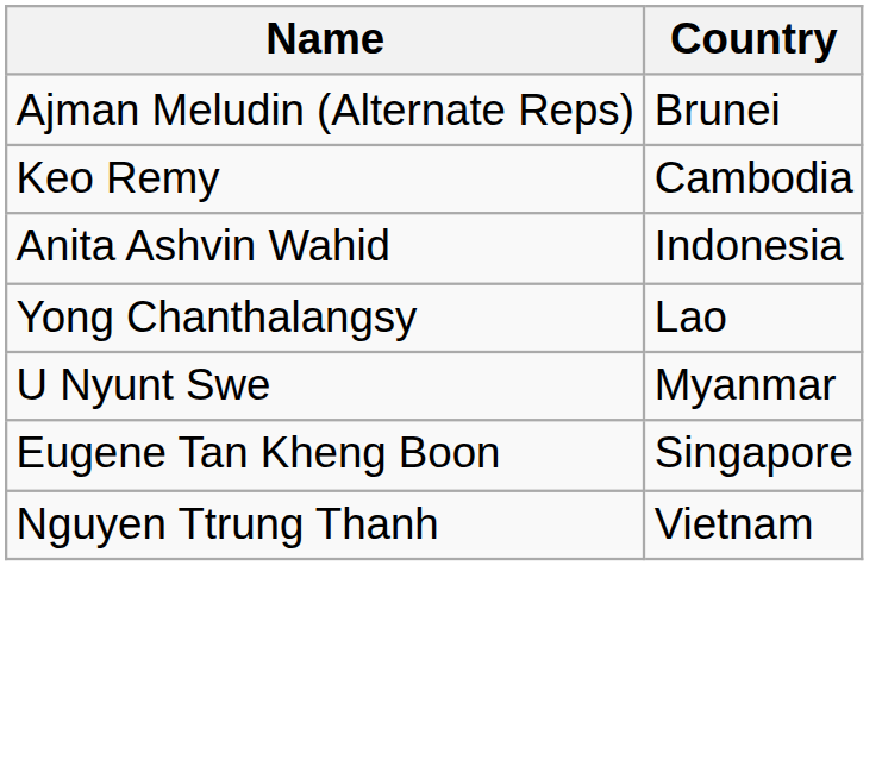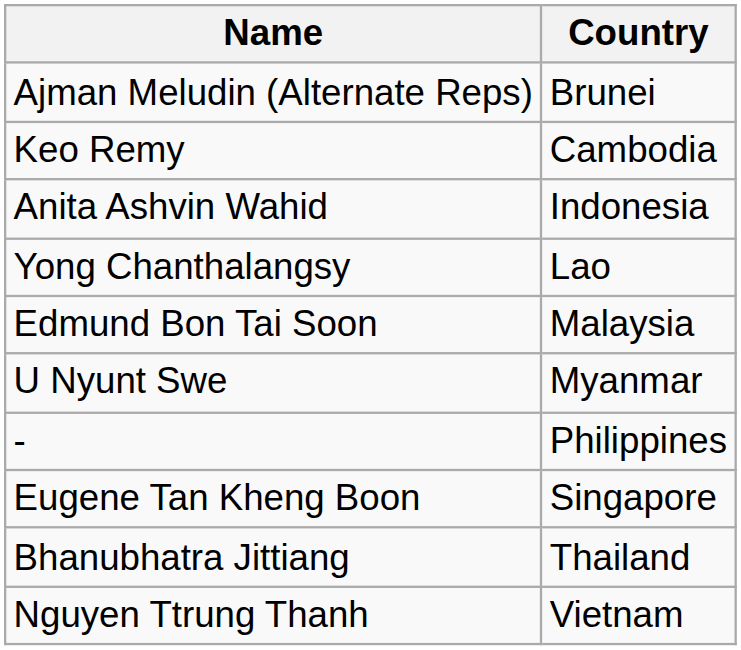+ row: Edmund Bon Tai Soon | Malaysia
+ row: - | Philippines
+ row: Bhanubhatra Jittiang | Thailand
